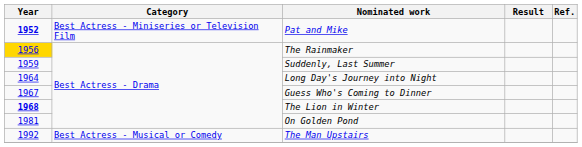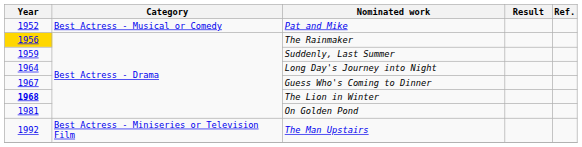Pat and Mike | Year: bold -> normal
Pat and Mike | Category: Best Actress - Miniseries or Television Film -> Best Actress - Musical or Comedy
The Man Upstairs | Category: Best Actress - Musical or Comedy -> Best Actress - Miniseries or Television Film
